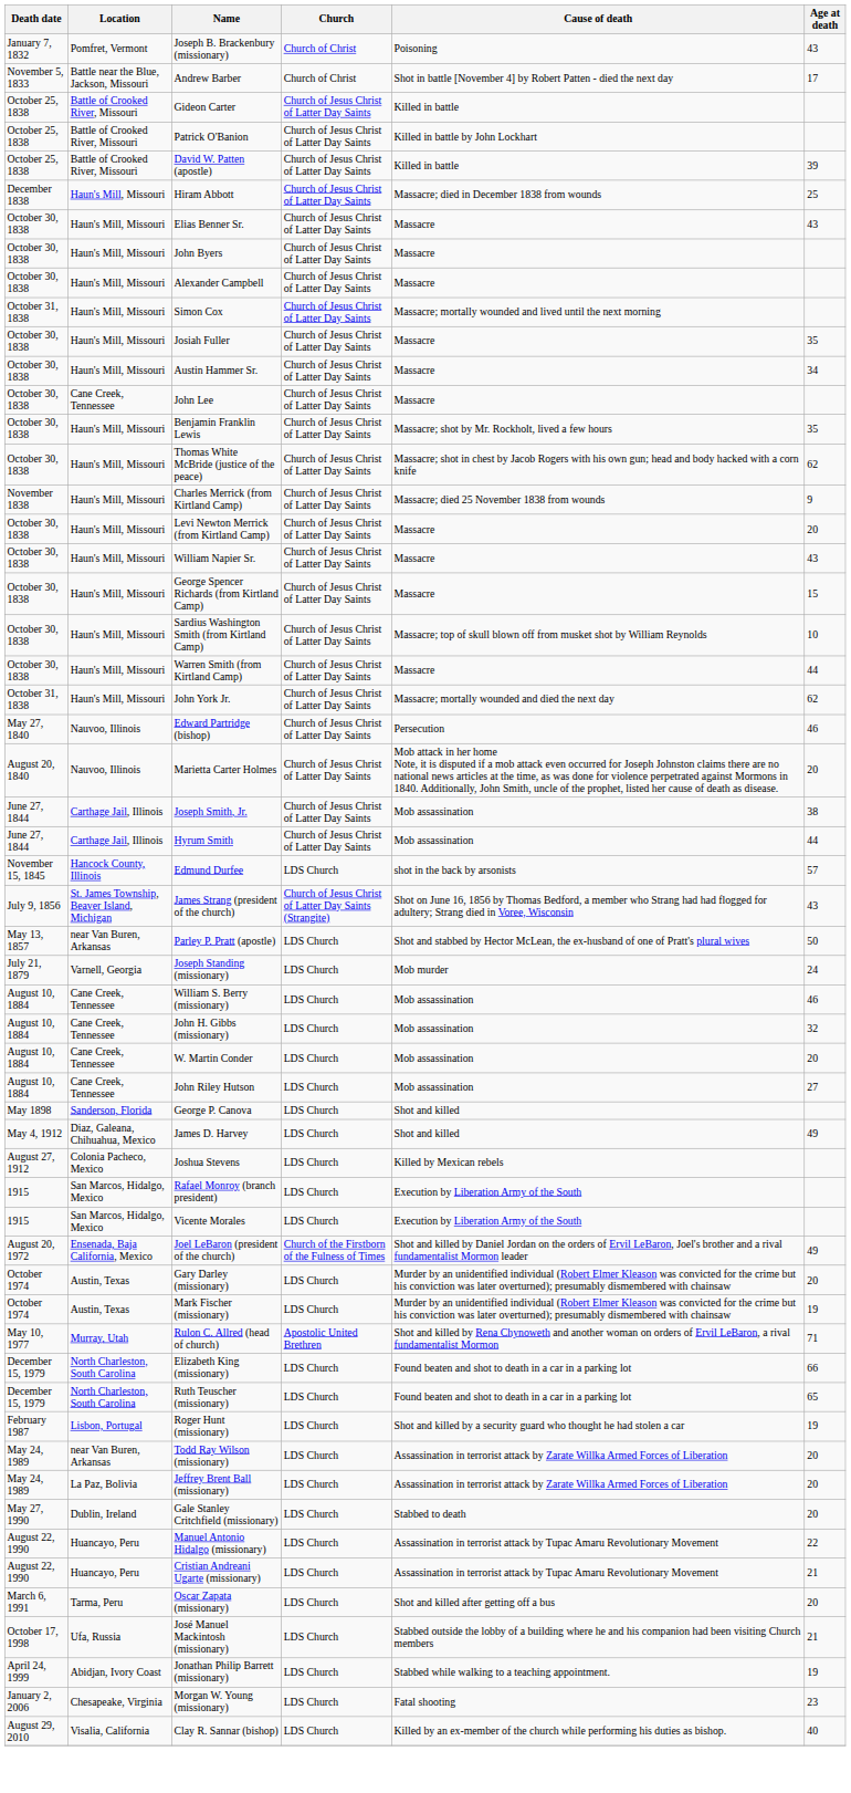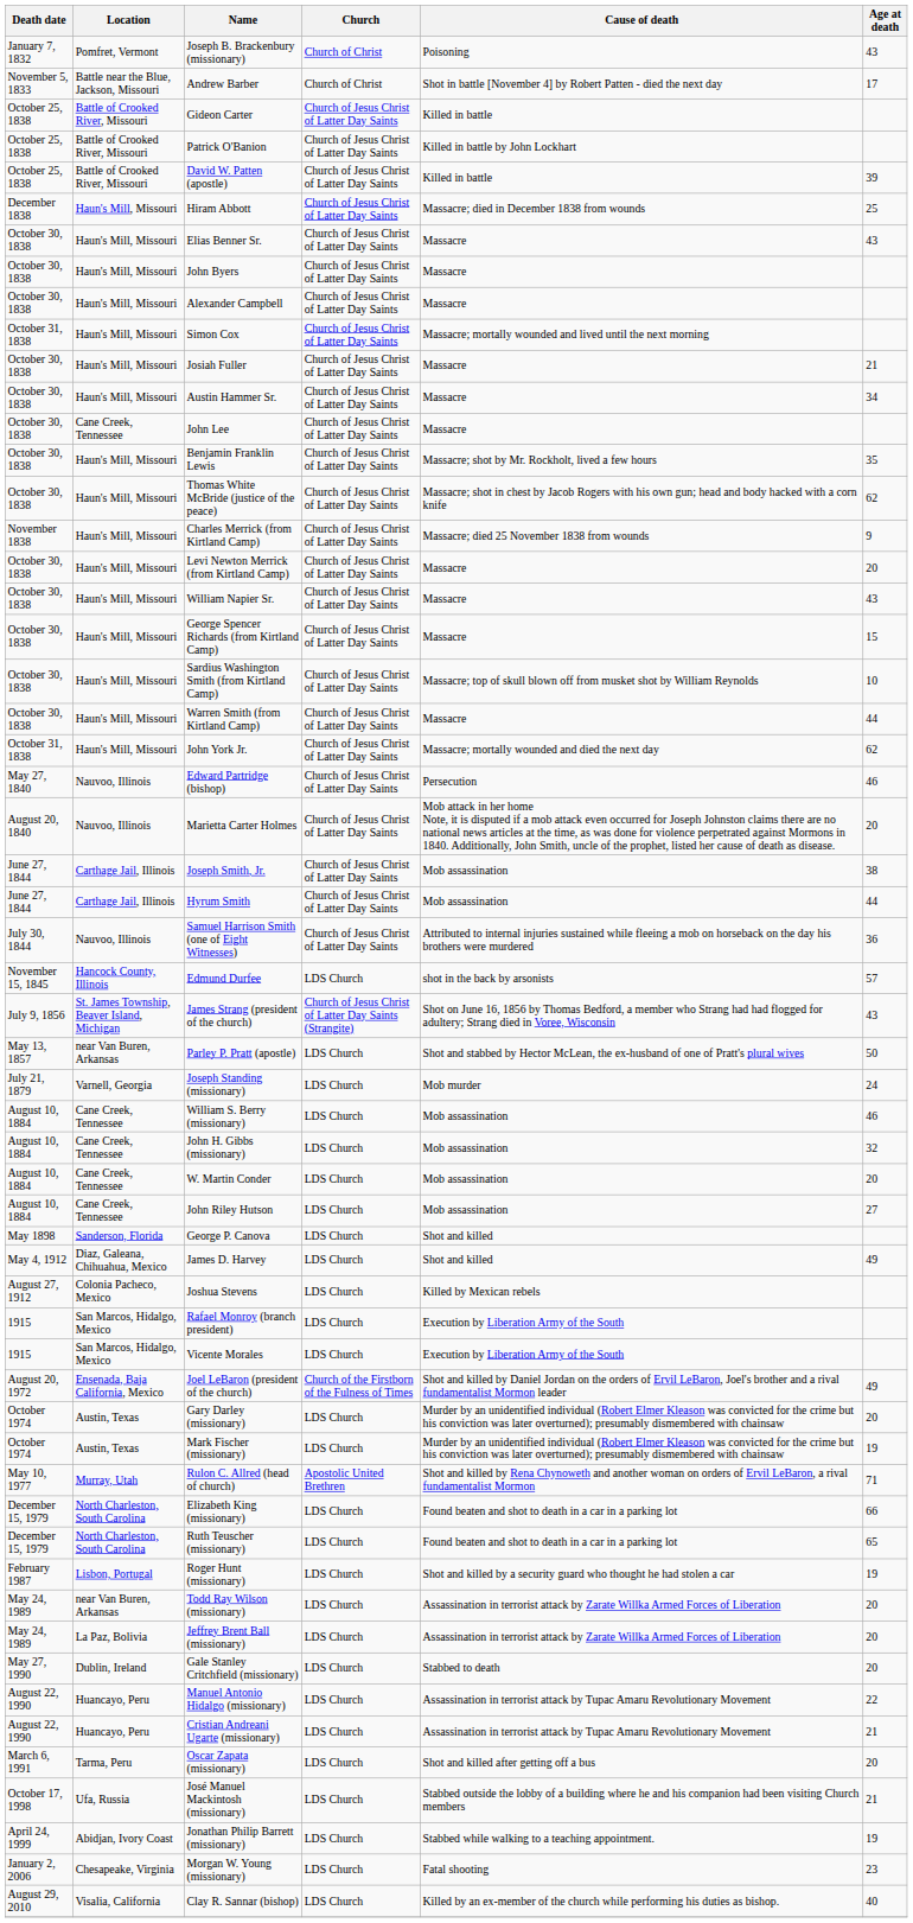Josiah Fuller | Age at death: 35 -> 21
+ row: July 30, 1844 | Nauvoo, Illinois | Samuel Harrison Smith (one of Eight Witnesses) | Church of Jesus Christ of Latter Day Saints | Attributed to internal injuries sustained while fleeing a mob on horseback on the day his brothers were murdered | 36
